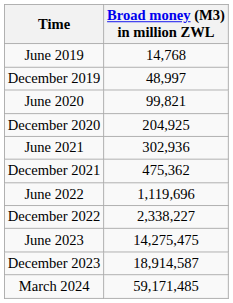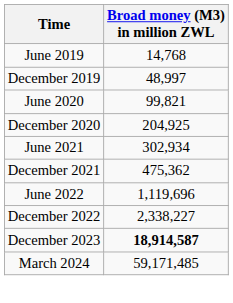June 2021 | Broad money (M3) in million ZWL: 302,936 -> 302,934
- row: June 2023 | 14,275,475
December 2023 | Broad money (M3) in million ZWL: normal -> bold
